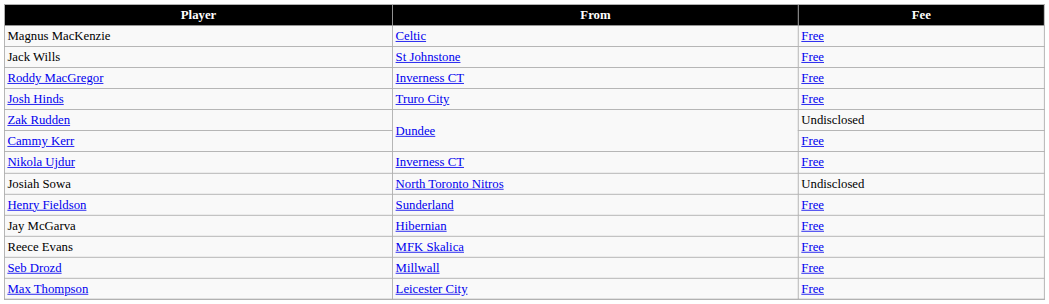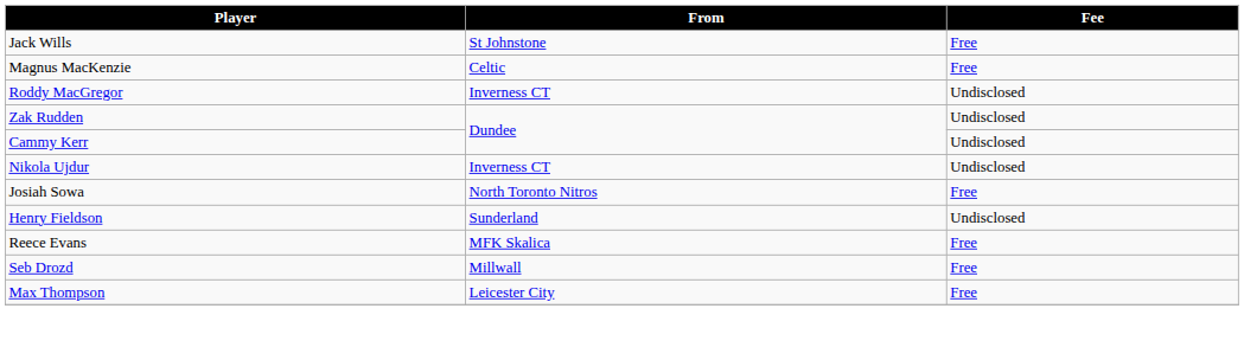rows swapped: Jack Wills <-> Magnus MacKenzie
Roddy MacGregor | Fee: Free -> Undisclosed
- row: Josh Hinds | Truro City | Free
Cammy Kerr | Fee: Free -> Undisclosed
Nikola Ujdur | Fee: Free -> Undisclosed
Josiah Sowa | Fee: Undisclosed -> Free
Henry Fieldson | Fee: Free -> Undisclosed
- row: Jay McGarva | Hibernian | Free
